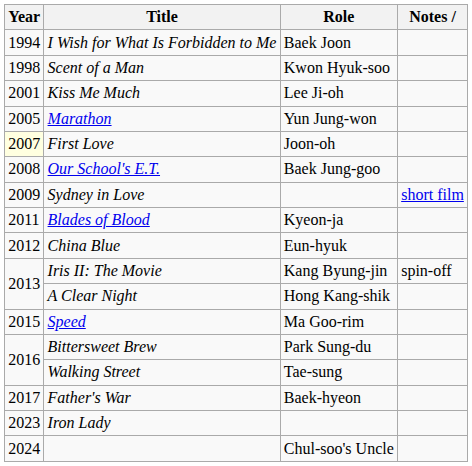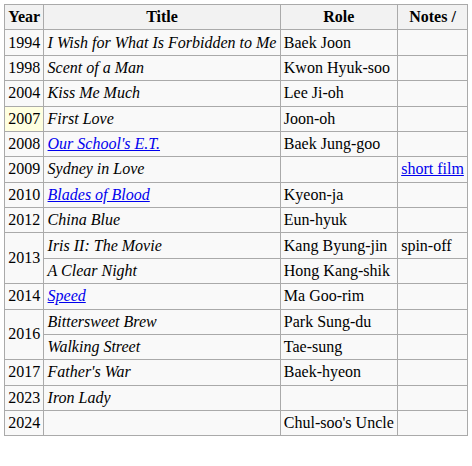Kiss Me Much | Year: 2001 -> 2004
- row: 2005 | Marathon | Yun Jung-won
Blades of Blood | Year: 2011 -> 2010
Speed | Year: 2015 -> 2014
